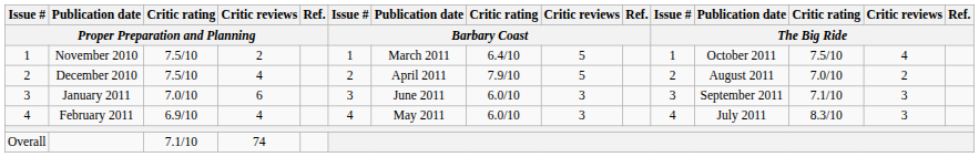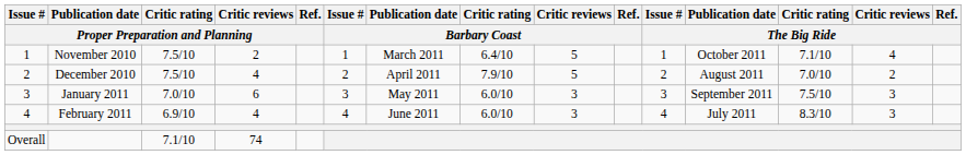November 2010 | Critic rating / The Big Ride: 7.5/10 -> 7.1/10
January 2011 | Publication date / Barbary Coast: June 2011 -> May 2011
January 2011 | Critic rating / The Big Ride: 7.1/10 -> 7.5/10
February 2011 | Publication date / Barbary Coast: May 2011 -> June 2011
